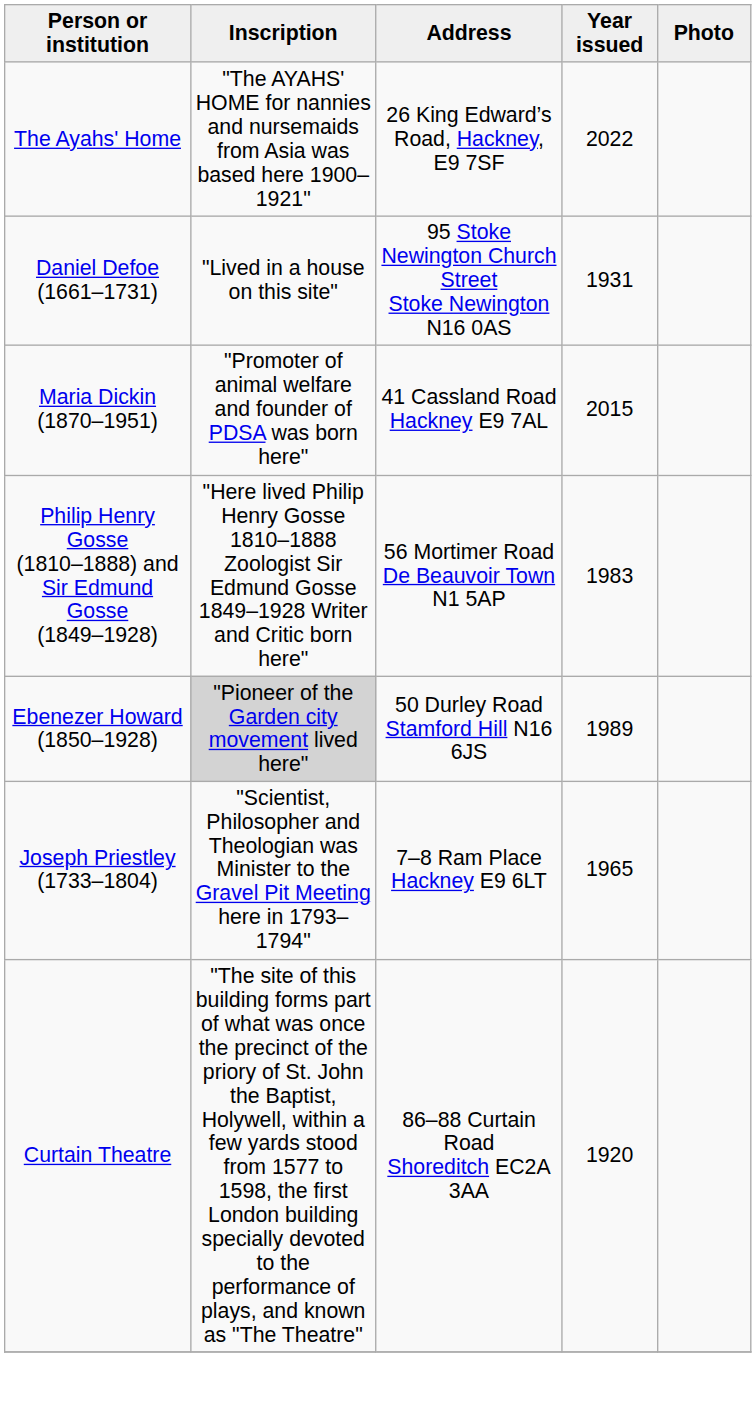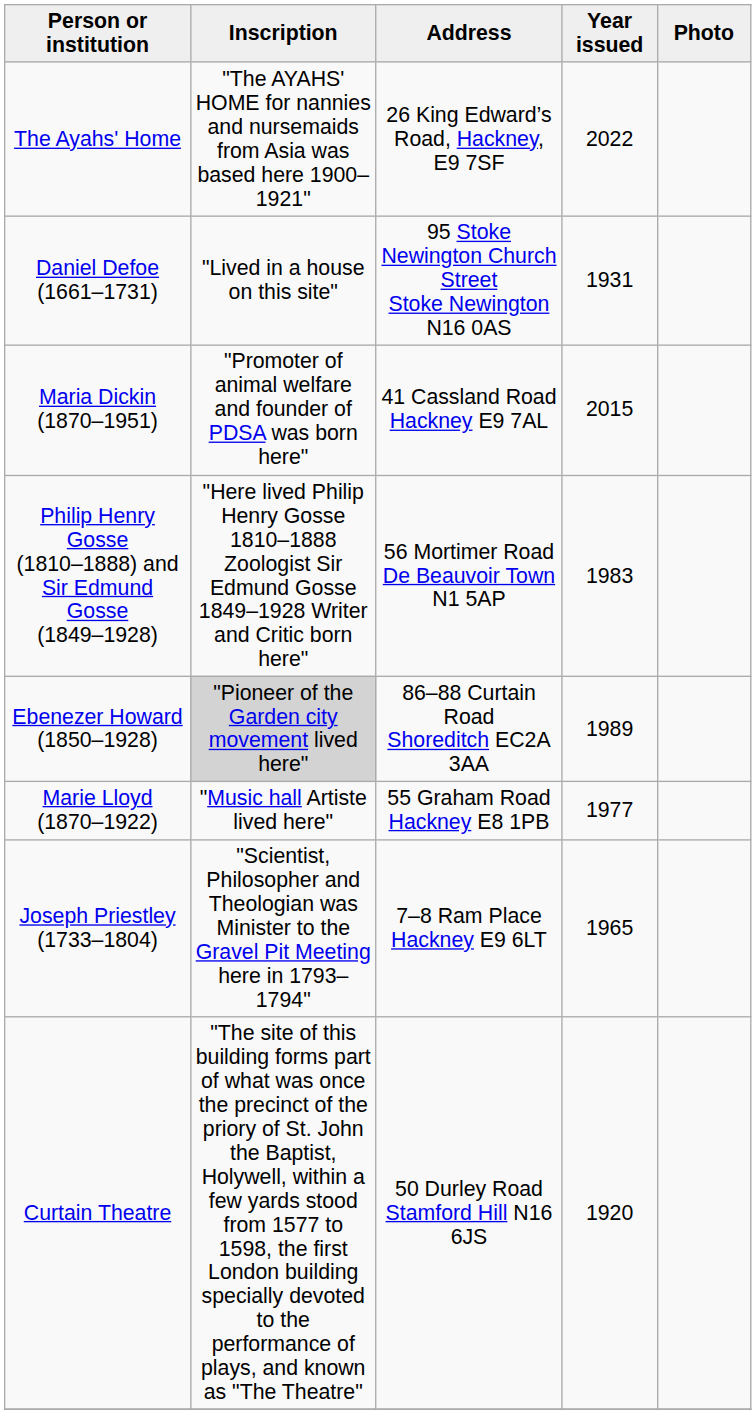Ebenezer Howard (1850–1928) | Address: 50 Durley Road Stamford Hill N16 6JS -> 86–88 Curtain Road Shoreditch EC2A 3AA
+ row: Marie Lloyd (1870–1922) | "Music hall Artiste lived here" | 55 Graham Road Hackney E8 1PB | 1977
Curtain Theatre | Address: 86–88 Curtain Road Shoreditch EC2A 3AA -> 50 Durley Road Stamford Hill N16 6JS
